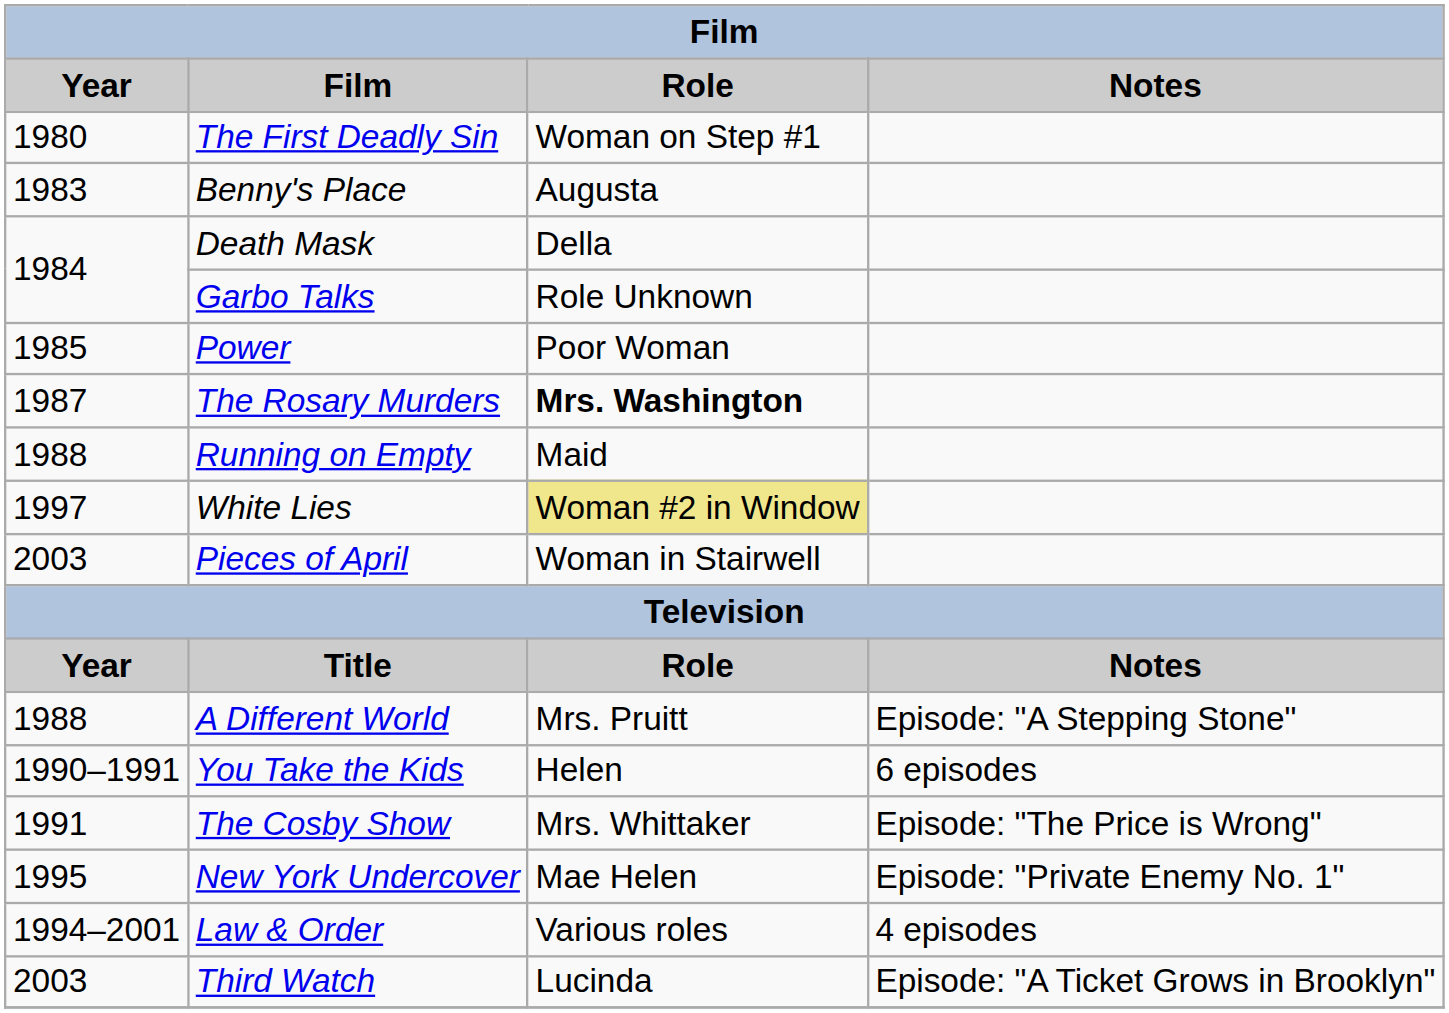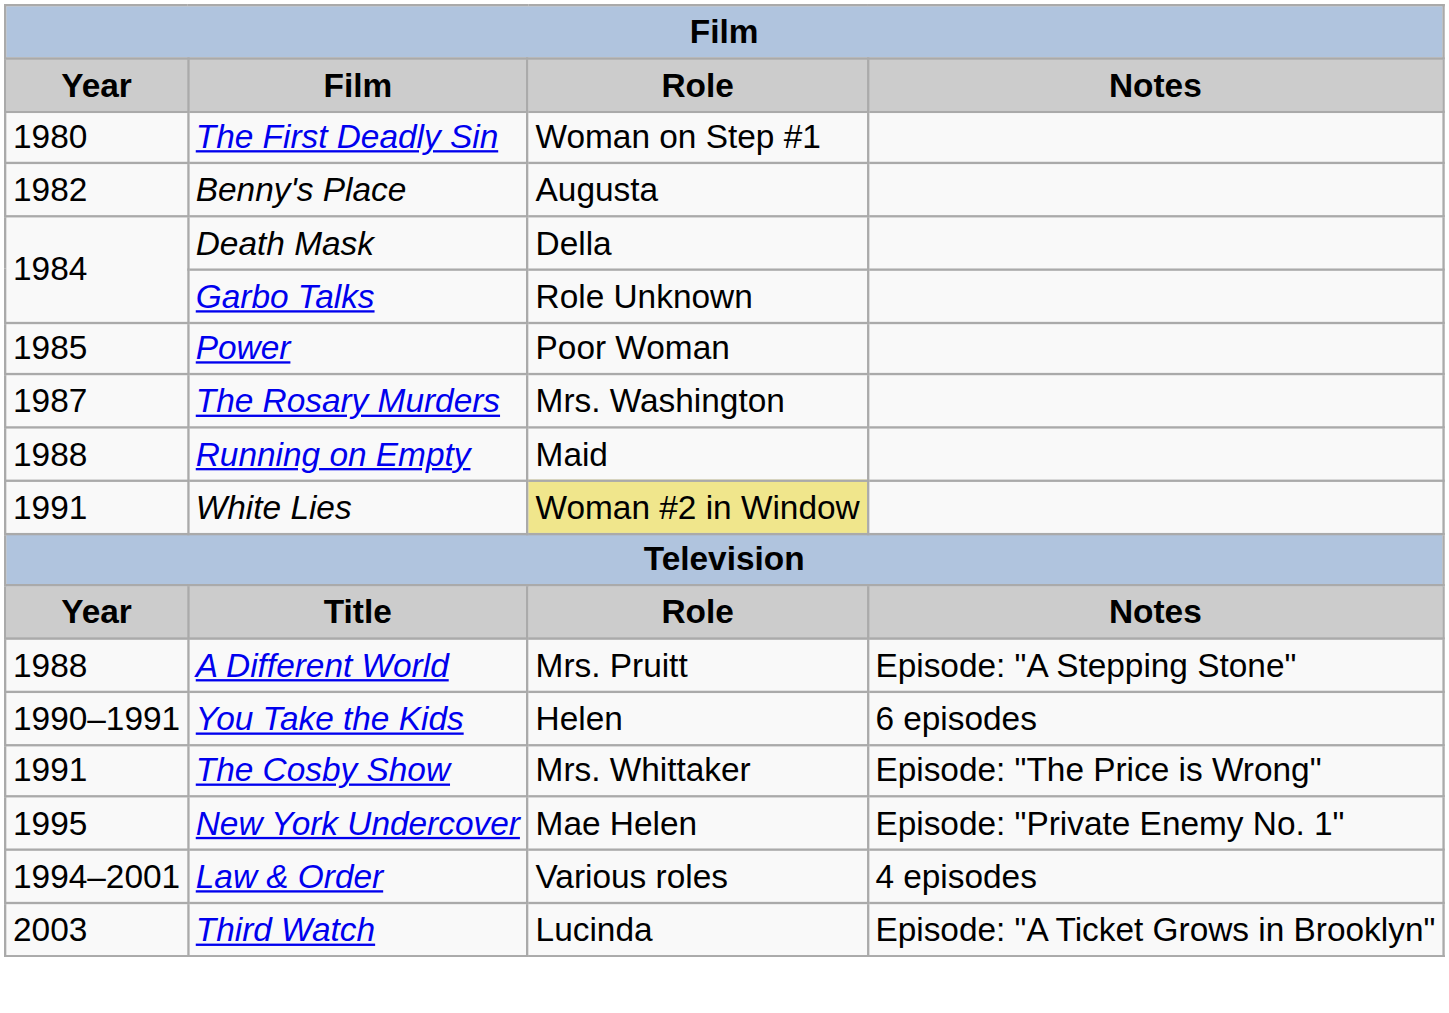Benny's Place | Year: 1983 -> 1982
The Rosary Murders | Role: bold -> normal
White Lies | Year: 1997 -> 1991
- row: 2003 | Pieces of April | Woman in Stairwell
